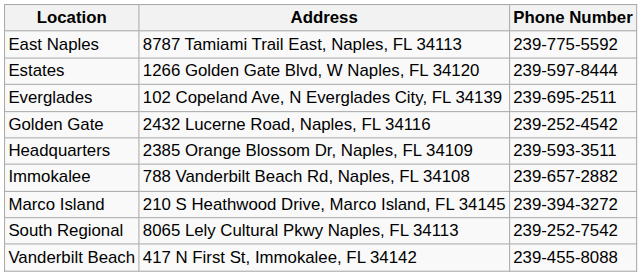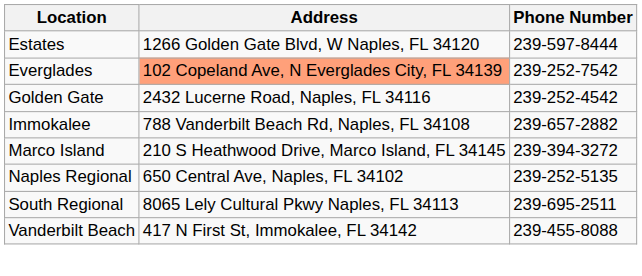- row: East Naples | 8787 Tamiami Trail East, Naples, FL 34113 | 239-775-5592
Everglades | Address: no background -> lightsalmon background
Everglades | Phone Number: 239-695-2511 -> 239-252-7542
- row: Headquarters | 2385 Orange Blossom Dr, Naples, FL 34109 | 239-593-3511
+ row: Naples Regional | 650 Central Ave, Naples, FL 34102 | 239-252-5135
South Regional | Phone Number: 239-252-7542 -> 239-695-2511
